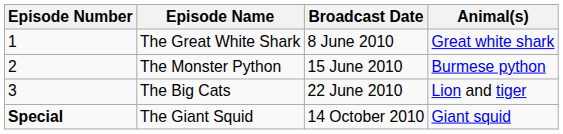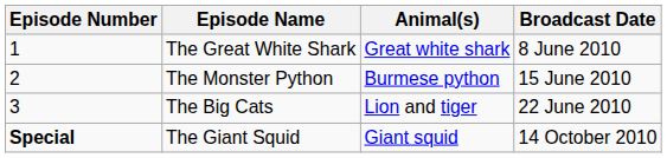columns swapped: Animal(s) <-> Broadcast Date
